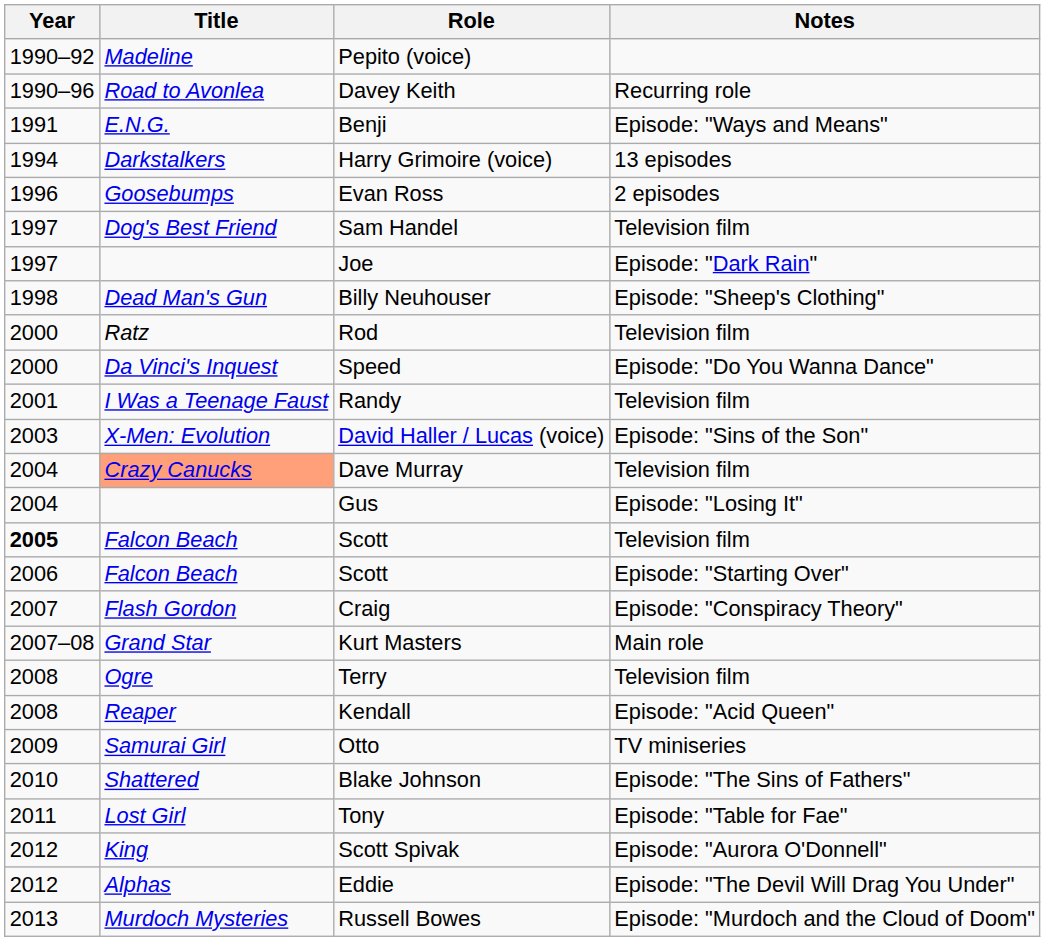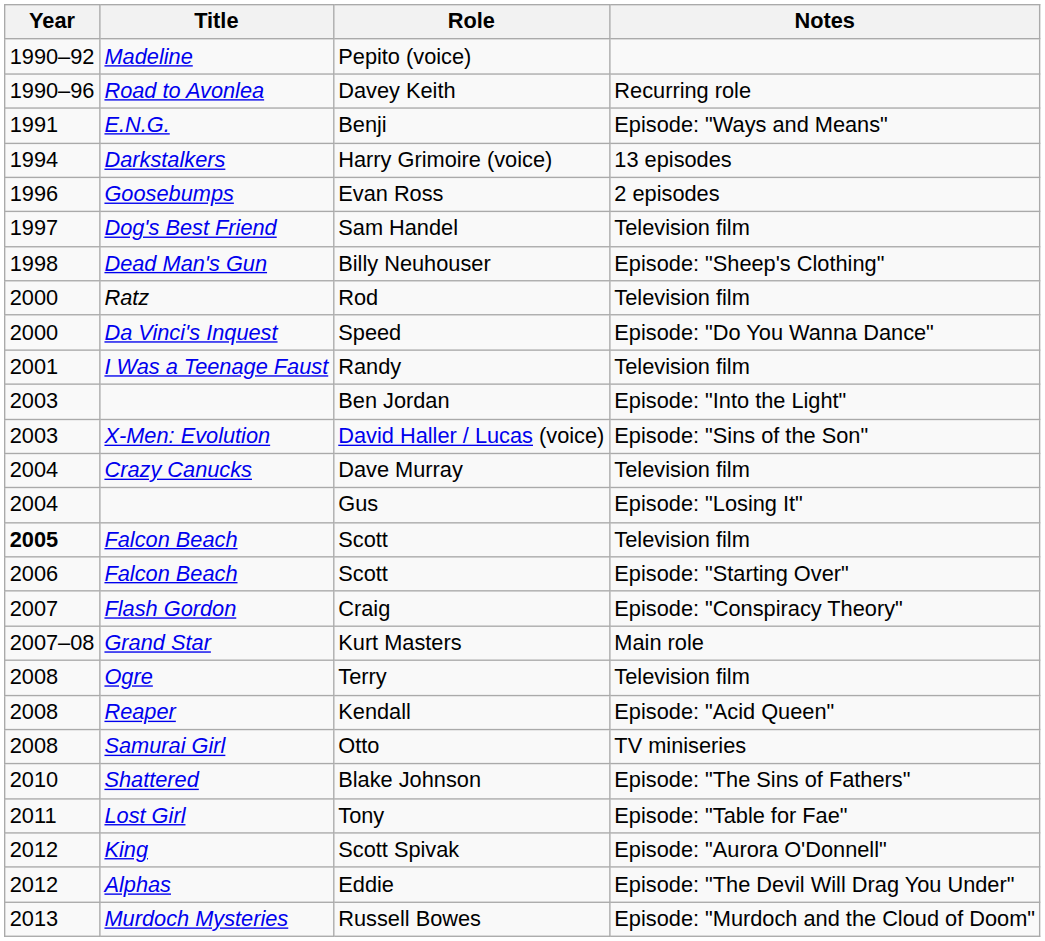- row: 1997 | Joe | Episode: "Dark Rain"
+ row: 2003 | Ben Jordan | Episode: "Into the Light"
Dave Murray | Title: lightsalmon background -> no background
Otto | Year: 2009 -> 2008
